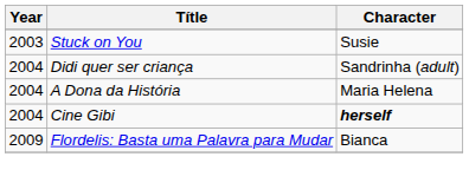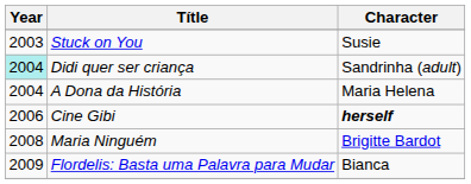Didi quer ser criança | Year: no background -> paleturquoise background
Cine Gibi | Year: 2004 -> 2006
+ row: 2008 | Maria Ninguém | Brigitte Bardot
